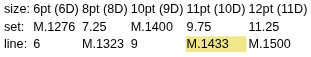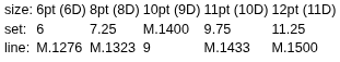set: | column 2: M.1276 -> 6
line: | column 2: 6 -> M.1276
line: | column 5: khaki background -> no background
